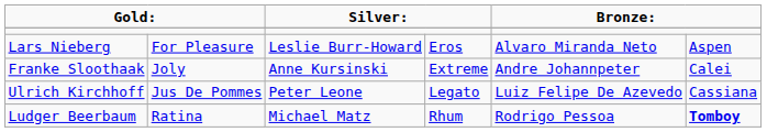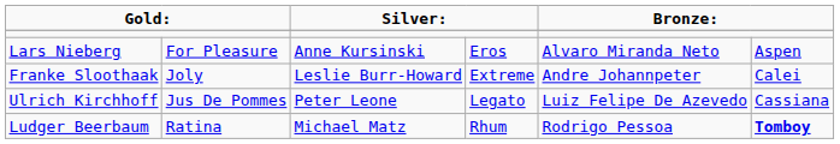Lars Nieberg | column 3: Leslie Burr-Howard -> Anne Kursinski
Franke Sloothaak | column 3: Anne Kursinski -> Leslie Burr-Howard
